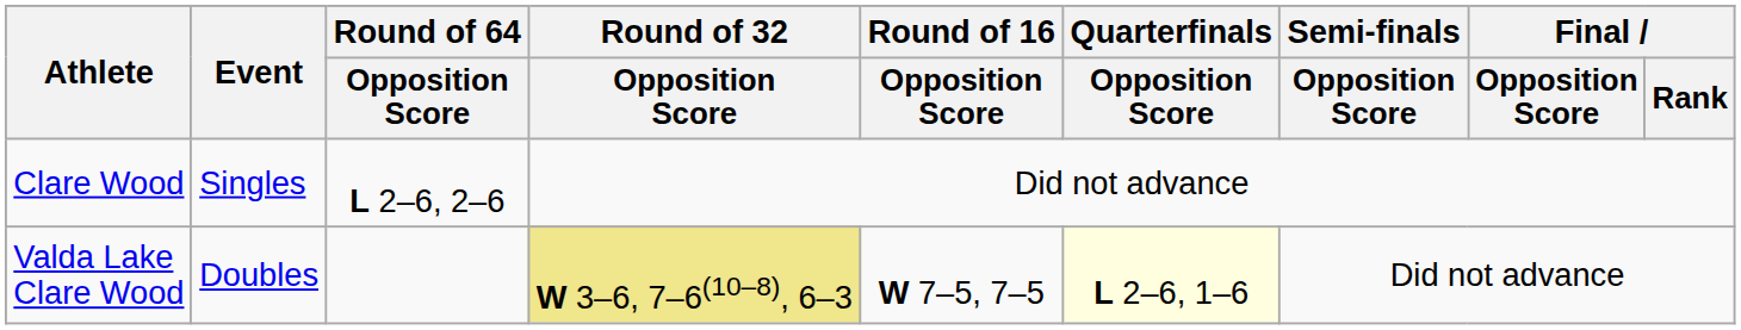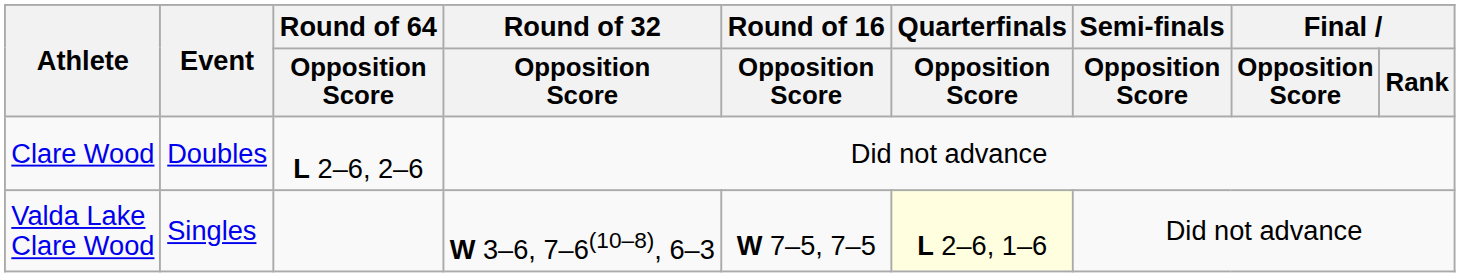Clare Wood | Event: Singles -> Doubles
Valda Lake Clare Wood | Event: Doubles -> Singles
Valda Lake Clare Wood | Round of 32 / Opposition Score: khaki background -> no background
